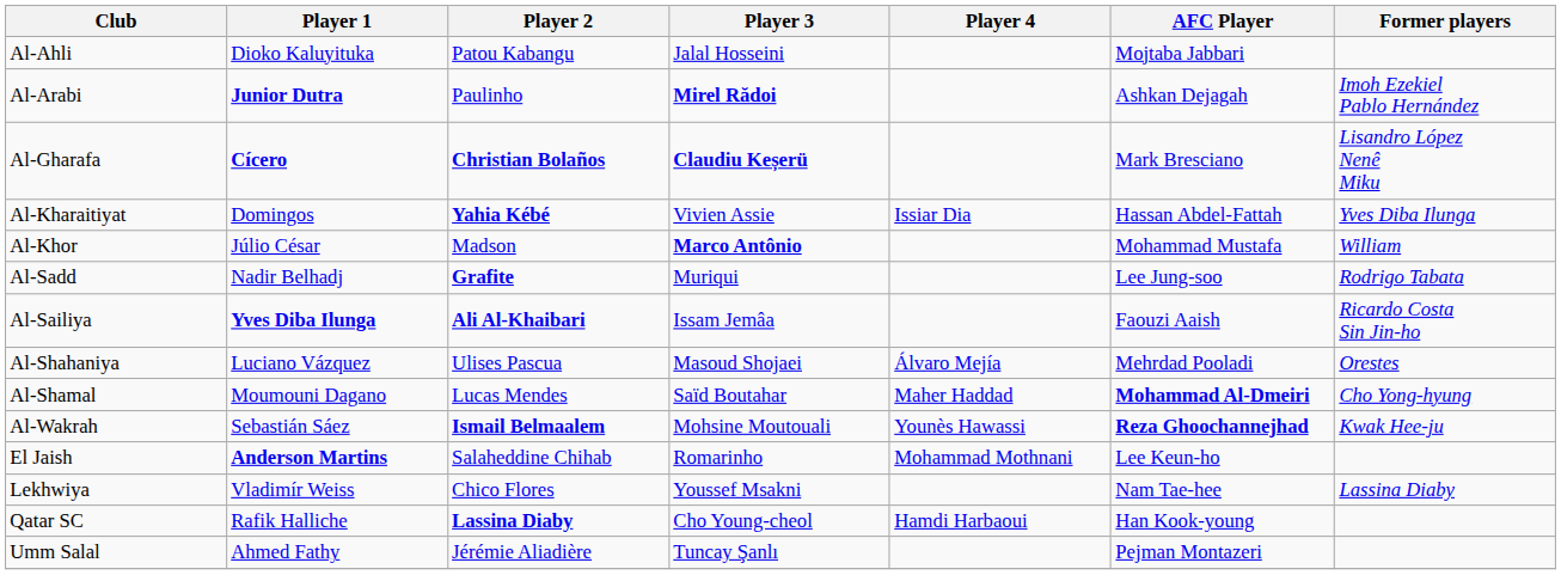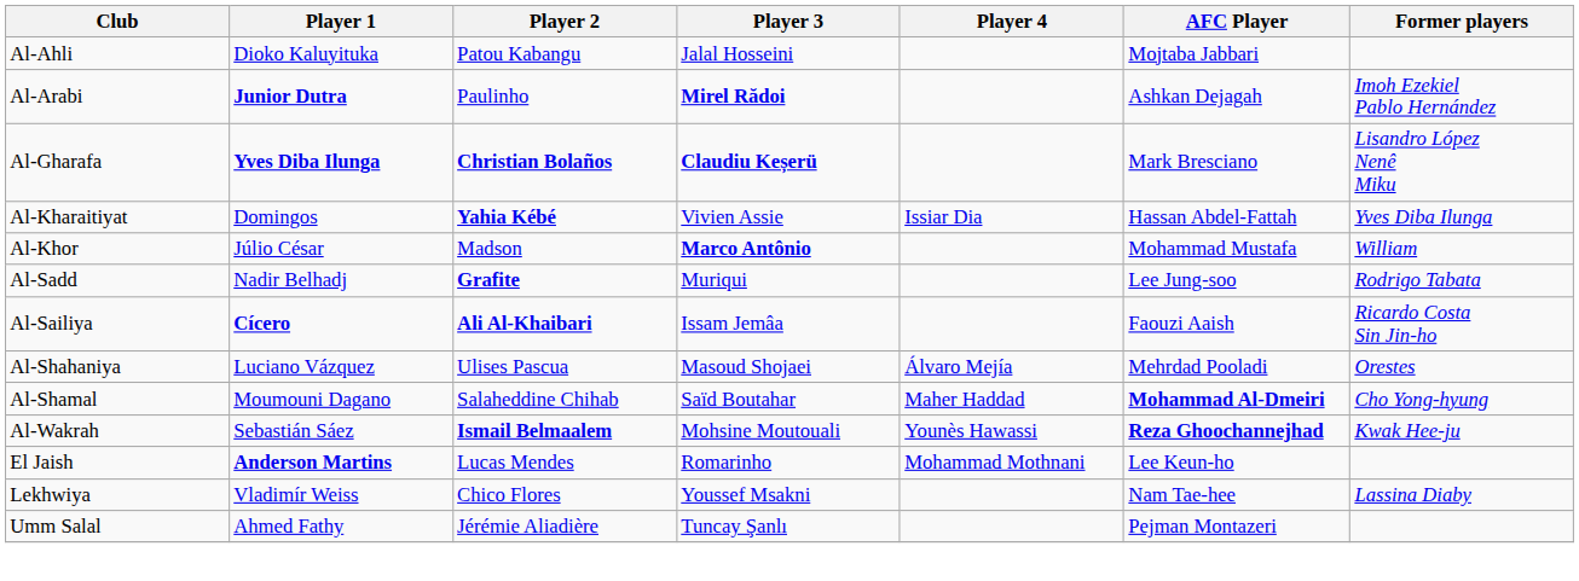Al-Gharafa | Player 1: Cícero -> Yves Diba Ilunga
Al-Sailiya | Player 1: Yves Diba Ilunga -> Cícero
Al-Shamal | Player 2: Lucas Mendes -> Salaheddine Chihab
El Jaish | Player 2: Salaheddine Chihab -> Lucas Mendes
- row: Qatar SC | Rafik Halliche | Lassina Diaby | Cho Young-cheol | Hamdi Harbaoui | Han Kook-young
